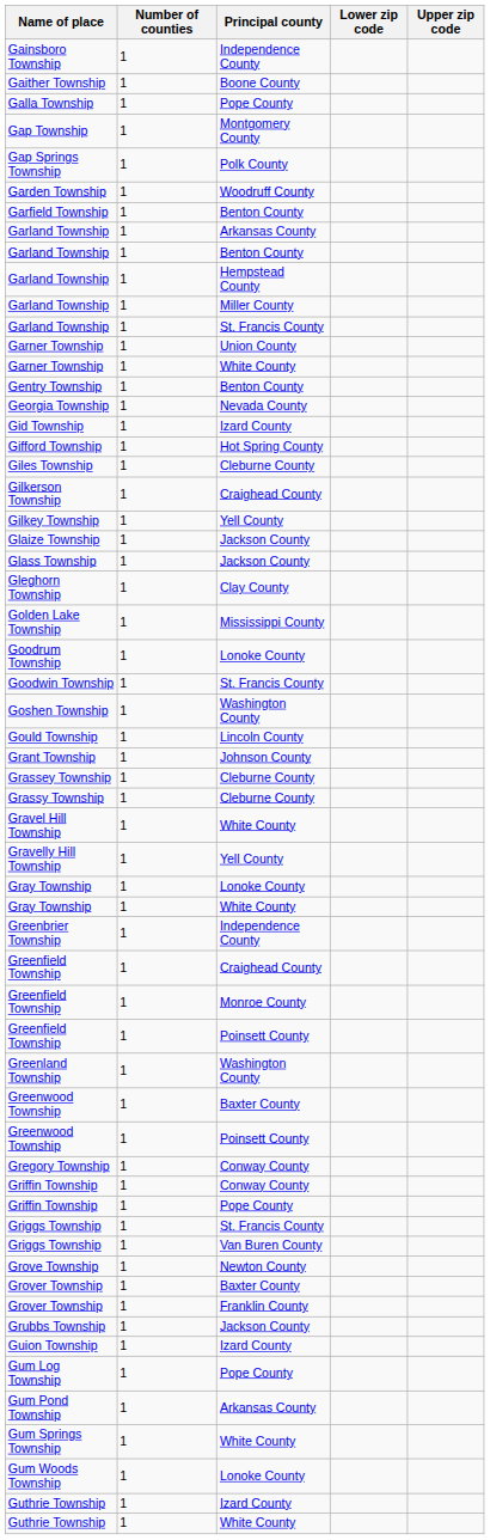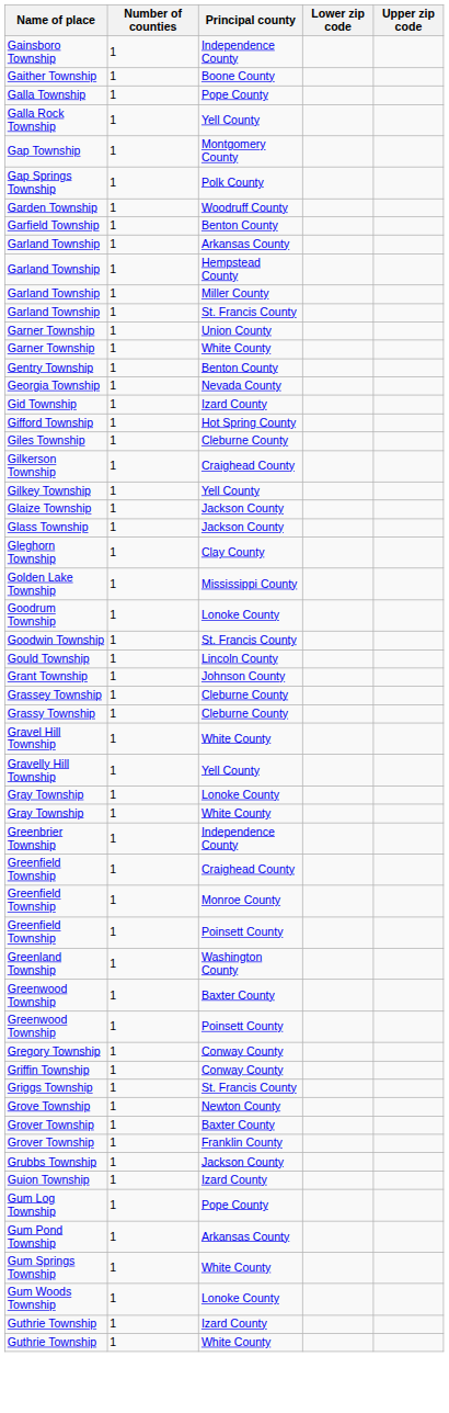+ row: Galla Rock Township | 1 | Yell County
- row: Garland Township | 1 | Benton County
- row: Goshen Township | 1 | Washington County
- row: Griffin Township | 1 | Pope County
- row: Griggs Township | 1 | Van Buren County
